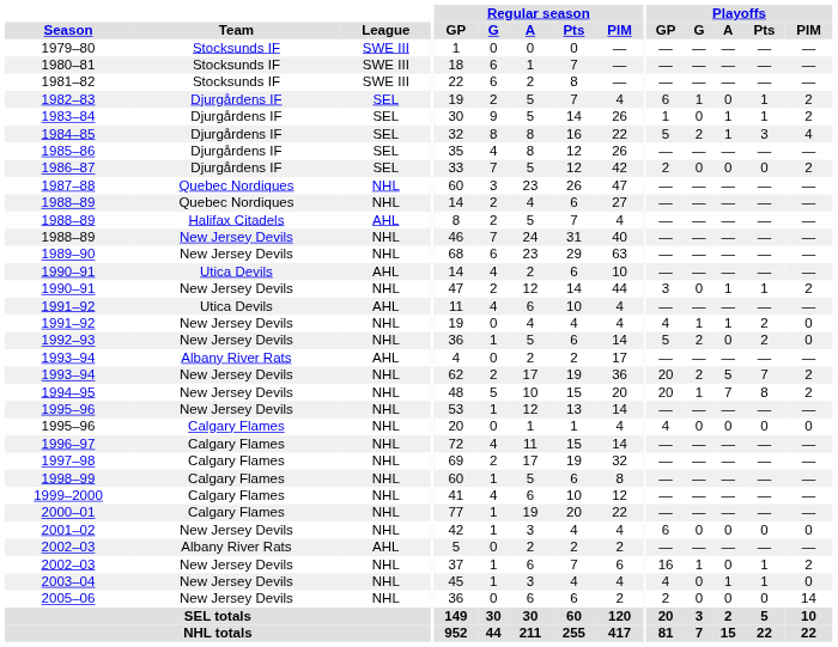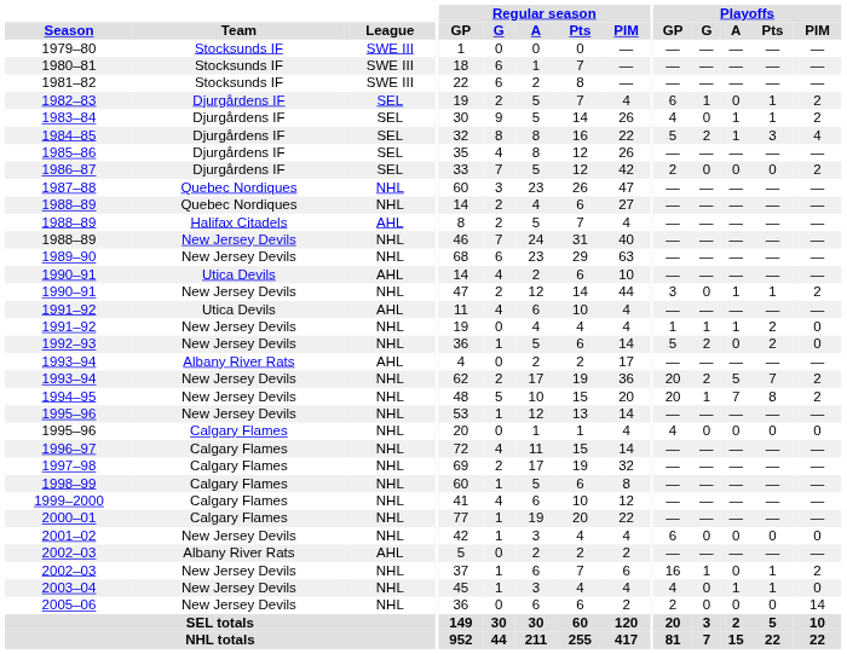1983–84 | Playoffs / GP: 1 -> 4
1991–92 / New Jersey Devils | Playoffs / GP: 4 -> 1
